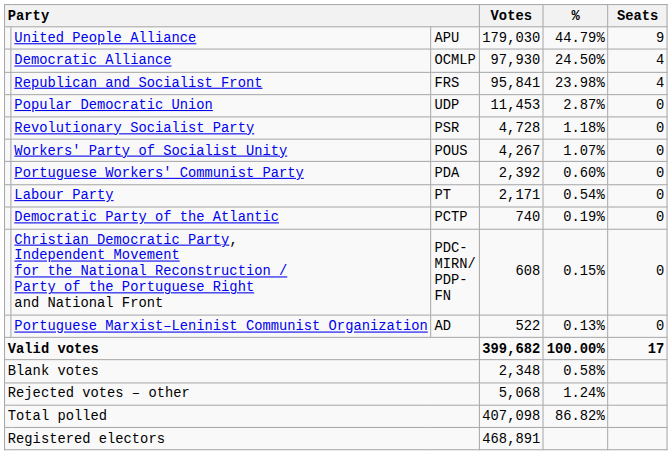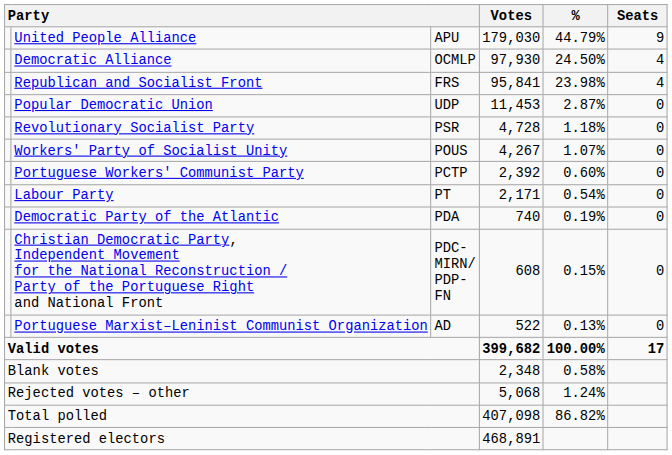Portuguese Workers' Communist Party | column 3: PDA -> PCTP
Democratic Party of the Atlantic | column 3: PCTP -> PDA
